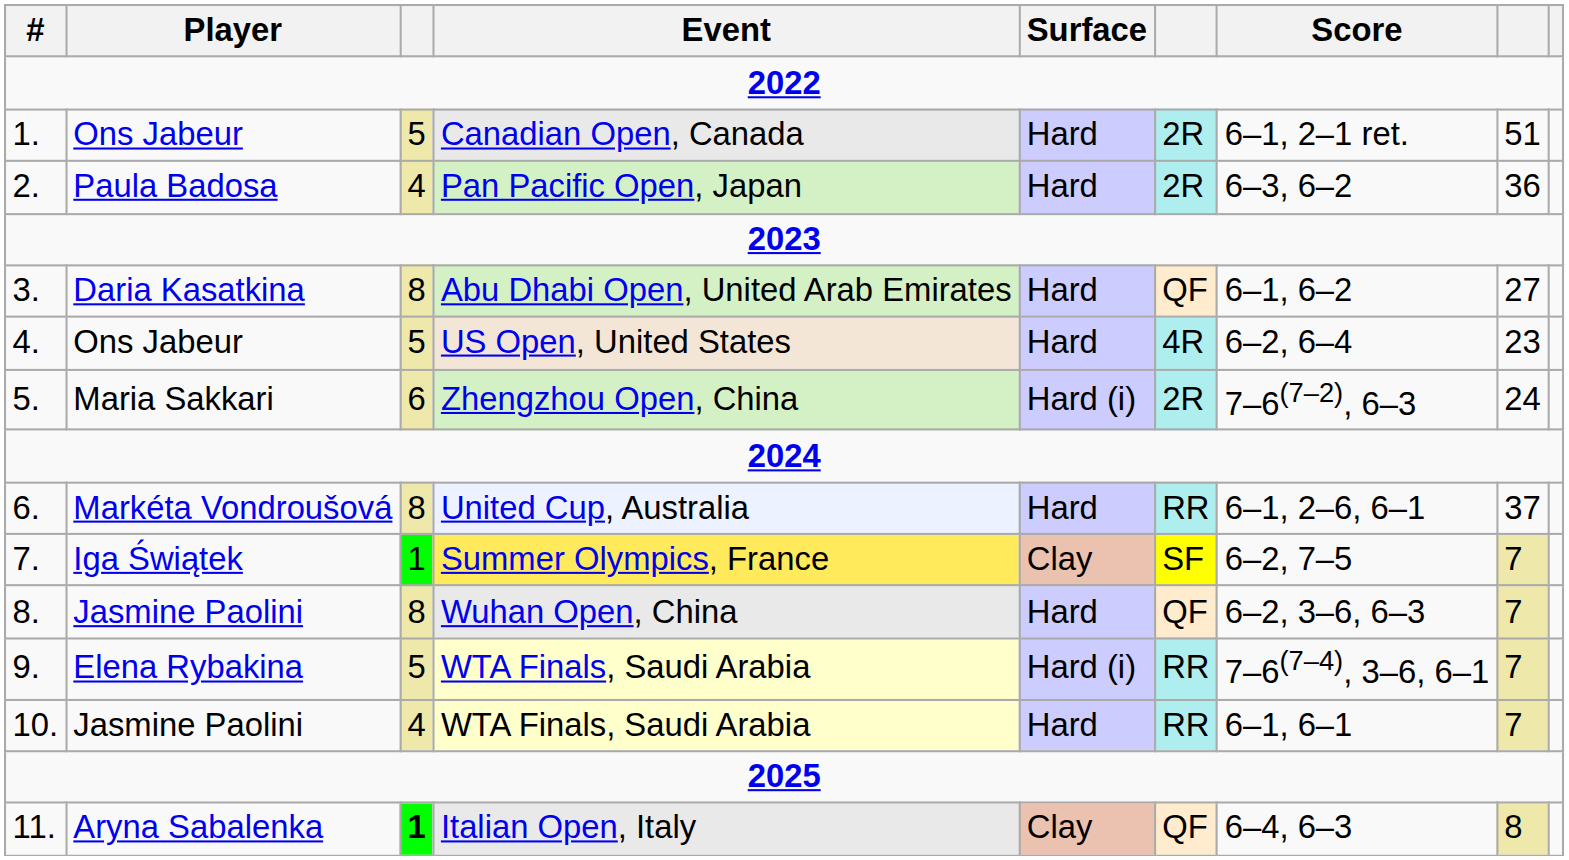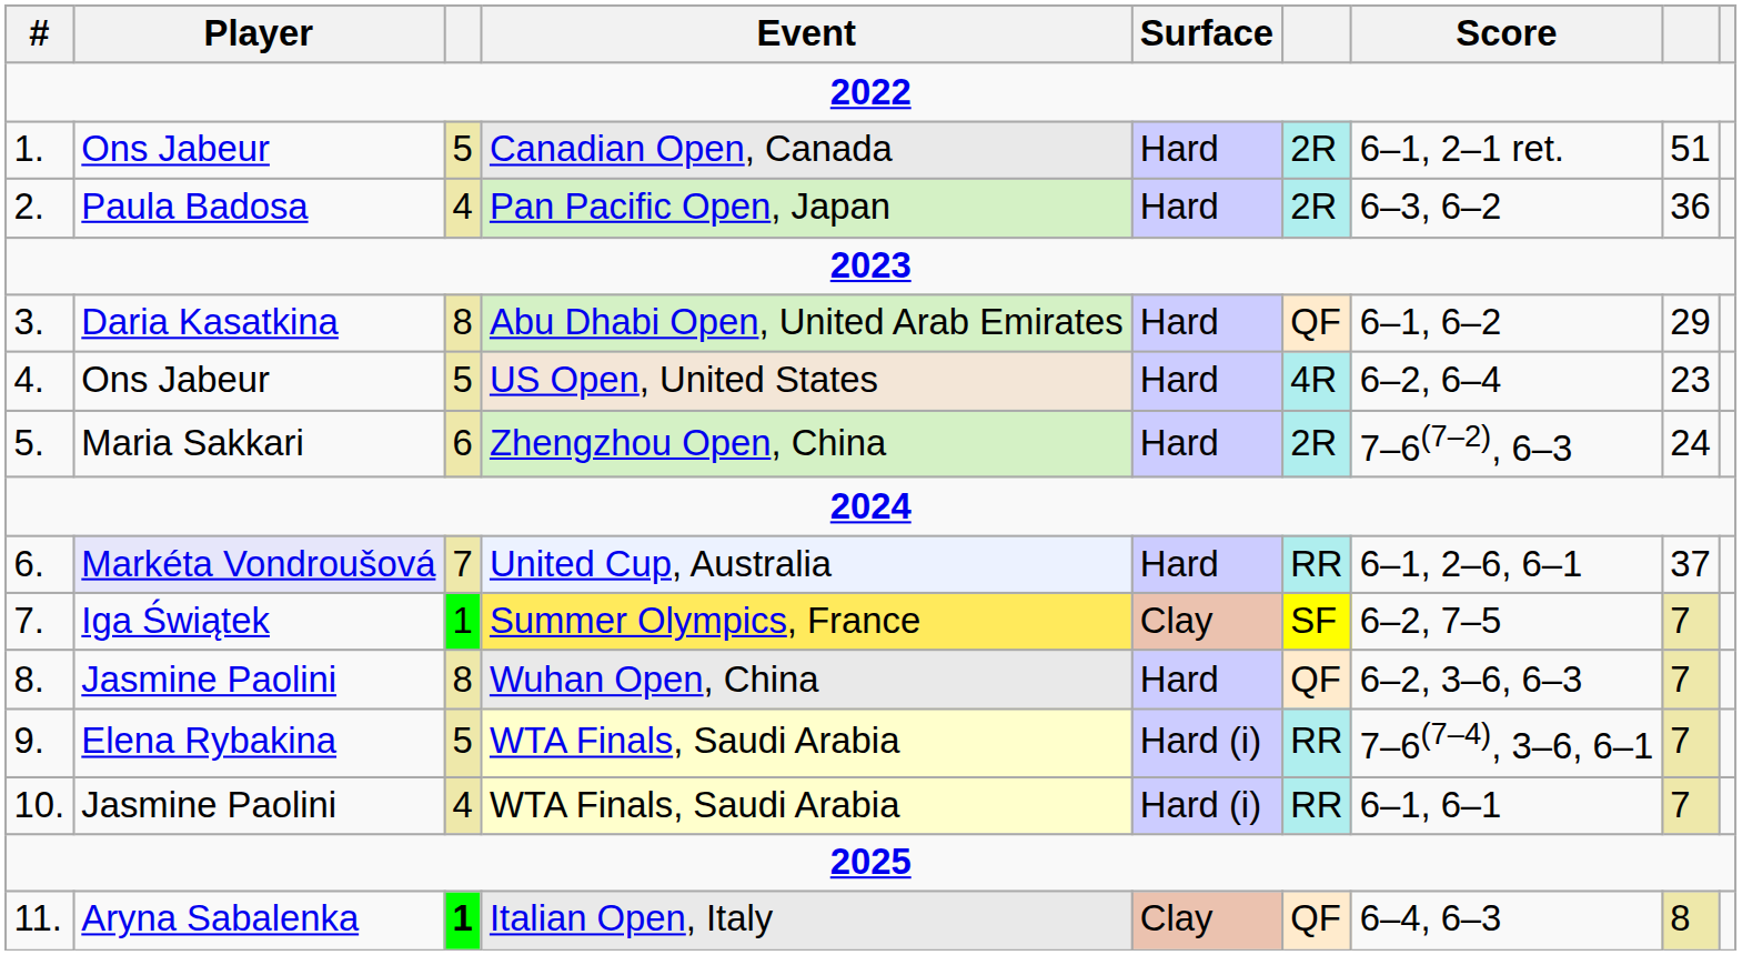Abu Dhabi Open, United Arab Emirates | column 8: 27 -> 29
Zhengzhou Open, China | Surface: Hard (i) -> Hard
United Cup, Australia | Player: no background -> lavender background
United Cup, Australia | column 3: 8 -> 7
10. / WTA Finals, Saudi Arabia | Surface: Hard -> Hard (i)
